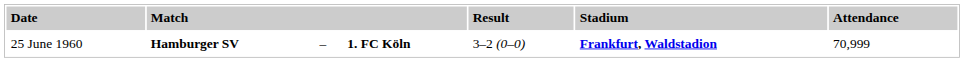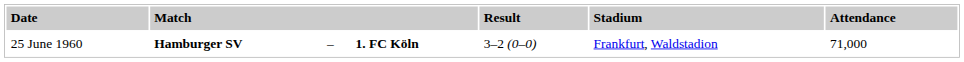25 June 1960 | column 6: bold -> normal
25 June 1960 | column 7: 70,999 -> 71,000
